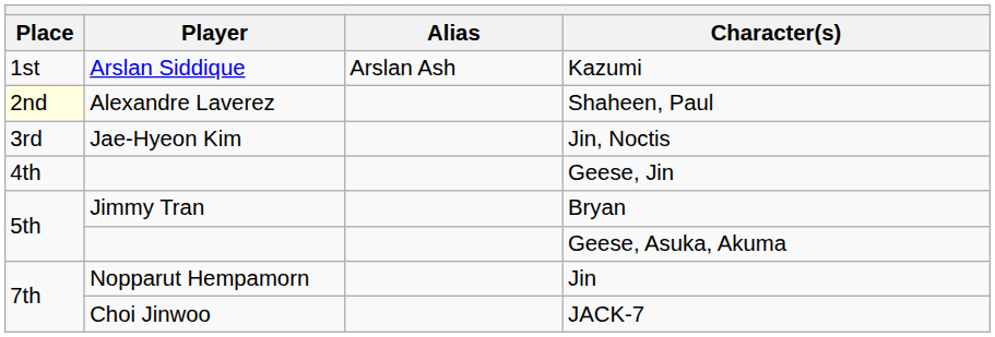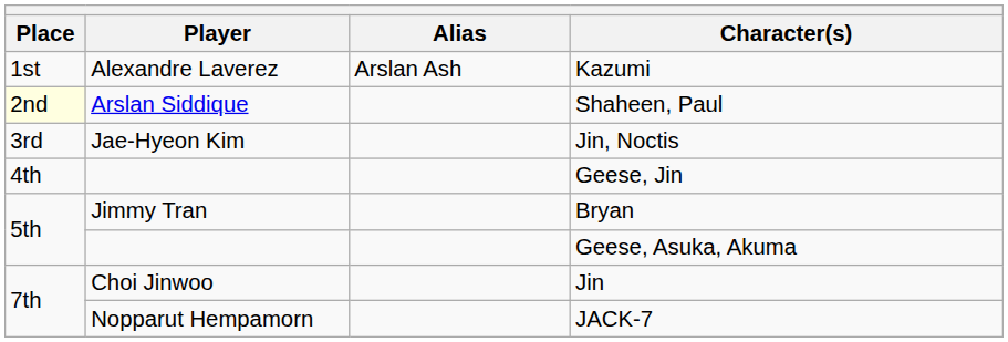Kazumi | Player: Arslan Siddique -> Alexandre Laverez
Shaheen, Paul | Player: Alexandre Laverez -> Arslan Siddique
Jin | Player: Nopparut Hempamorn -> Choi Jinwoo
JACK-7 | Player: Choi Jinwoo -> Nopparut Hempamorn
